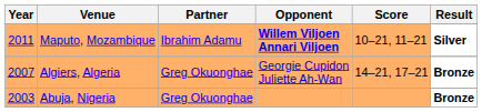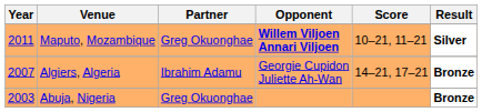Maputo, Mozambique | Partner: Ibrahim Adamu -> Greg Okuonghae
Algiers, Algeria | Partner: Greg Okuonghae -> Ibrahim Adamu
